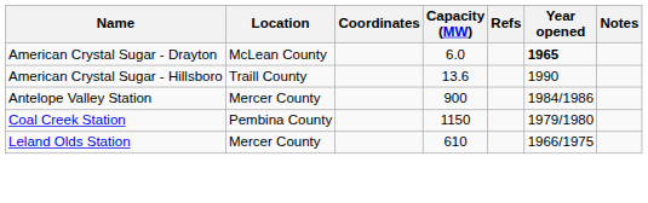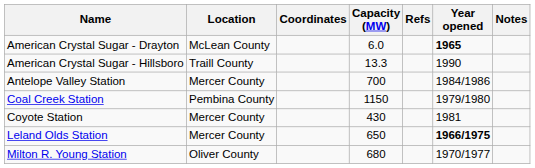American Crystal Sugar - Hillsboro | Capacity (MW): 13.6 -> 13.3
Antelope Valley Station | Capacity (MW): 900 -> 700
+ row: Coyote Station | Mercer County | 430 | 1981
Leland Olds Station | Capacity (MW): 610 -> 650
Leland Olds Station | Year opened: normal -> bold
+ row: Milton R. Young Station | Oliver County | 680 | 1970/1977
